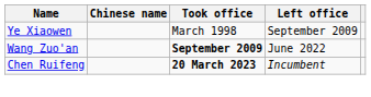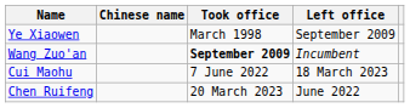Wang Zuo'an | Left office: June 2022 -> Incumbent
+ row: Cui Maohu | 7 June 2022 | 18 March 2023
Chen Ruifeng | Took office: bold -> normal
Chen Ruifeng | Left office: Incumbent -> June 2022
